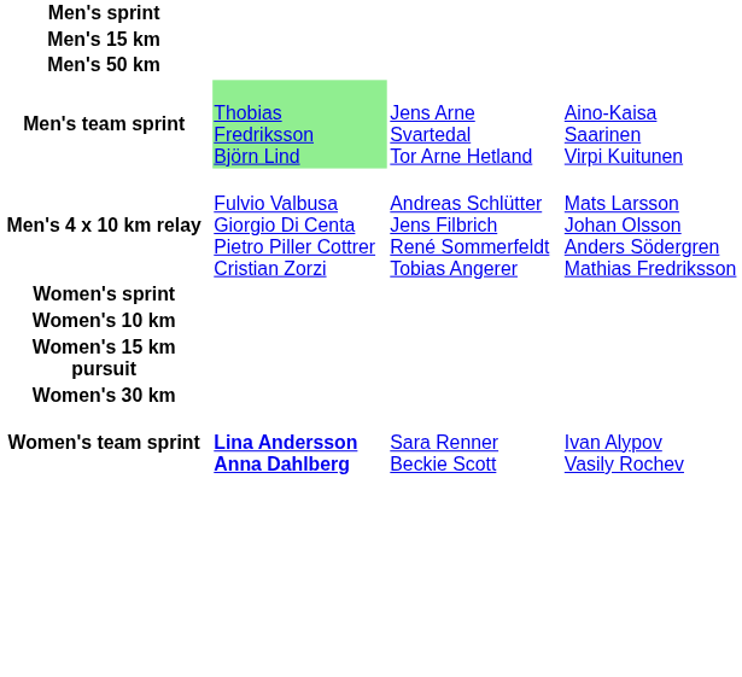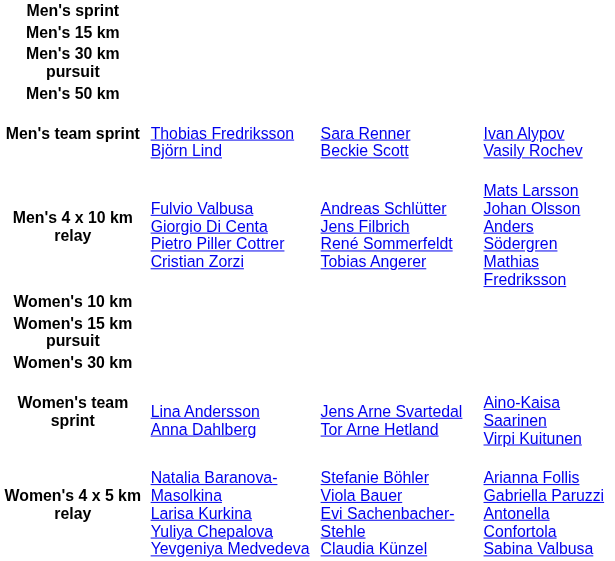+ row: Men's 30 km pursuit
Men's team sprint | column 2: lightgreen background -> no background
Men's team sprint | column 3: Jens Arne Svartedal Tor Arne Hetland -> Sara Renner Beckie Scott
Men's team sprint | column 4: Aino-Kaisa Saarinen Virpi Kuitunen -> Ivan Alypov Vasily Rochev
- row: Women's sprint
Women's team sprint | column 2: bold -> normal
Women's team sprint | column 3: Sara Renner Beckie Scott -> Jens Arne Svartedal Tor Arne Hetland
Women's team sprint | column 4: Ivan Alypov Vasily Rochev -> Aino-Kaisa Saarinen Virpi Kuitunen
+ row: Women's 4 x 5 km relay | Natalia Baranova-Masolkina Larisa Kurkina Yuliya Chepalova Yevgeniya Medvedeva | Stefanie Böhler Viola Bauer Evi Sachenbacher-Stehle Claudia Künzel | Arianna Follis Gabriella Paruzzi Antonella Confortola Sabina Valbusa
